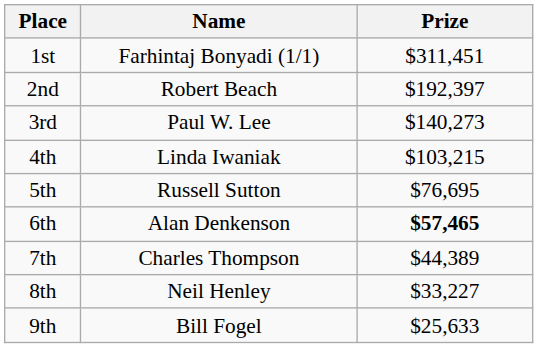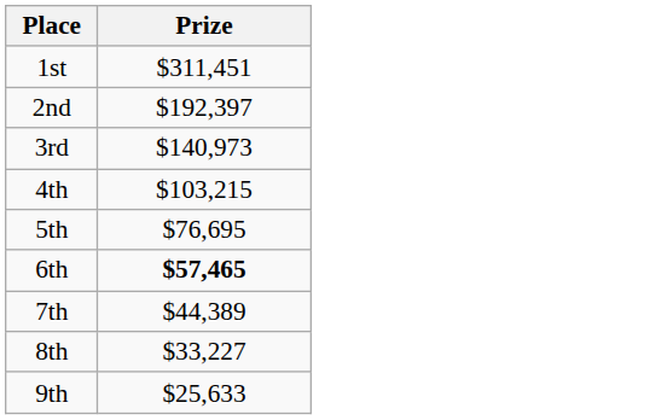- column: Name | Farhintaj Bonyadi (1/1) | Robert Beach | Paul W. Lee | Linda Iwaniak | Russell Sutton | Alan Denkenson | Charles Thompson | Neil Henley | Bill Fogel
3rd | Prize: $140,273 -> $140,973
